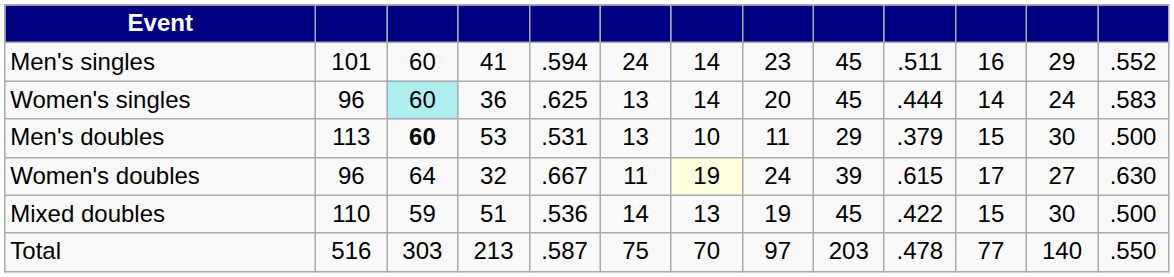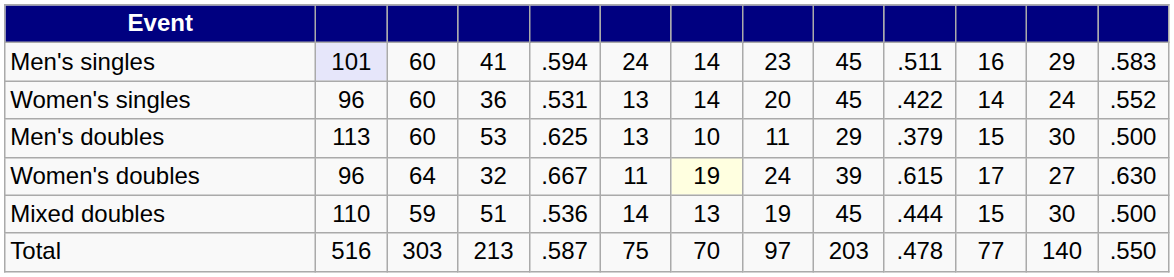Men's singles | column 2: no background -> lavender background
Men's singles | column 13: .552 -> .583
Women's singles | column 3: paleturquoise background -> no background
Women's singles | column 5: .625 -> .531
Women's singles | column 10: .444 -> .422
Women's singles | column 13: .583 -> .552
Men's doubles | column 3: bold -> normal
Men's doubles | column 5: .531 -> .625
Mixed doubles | column 10: .422 -> .444
